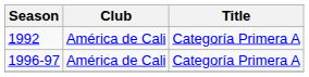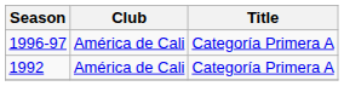rows swapped: 1992 <-> 1996-97
